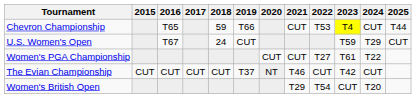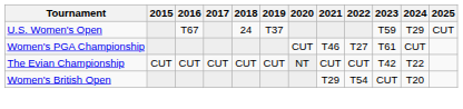- row: Chevron Championship | T65 | 59 | T66 | CUT | T53 | T4 | CUT | T44
U.S. Women's Open | 2019: CUT -> T37
Women's PGA Championship | 2021: CUT -> T46
Women's PGA Championship | 2024: T22 -> CUT
The Evian Championship | 2019: T37 -> CUT
The Evian Championship | 2021: T46 -> CUT
The Evian Championship | 2024: CUT -> T22
